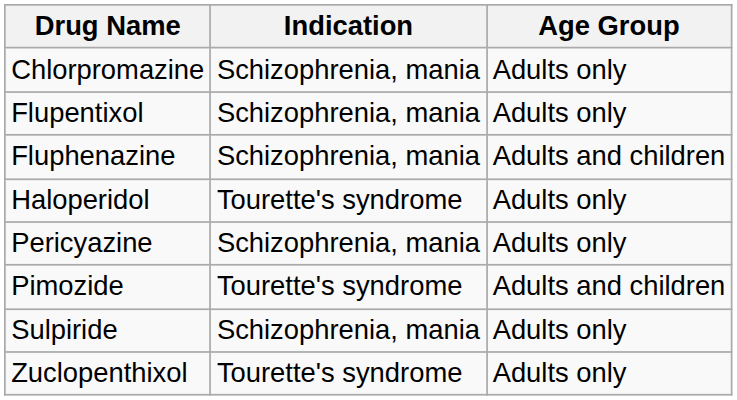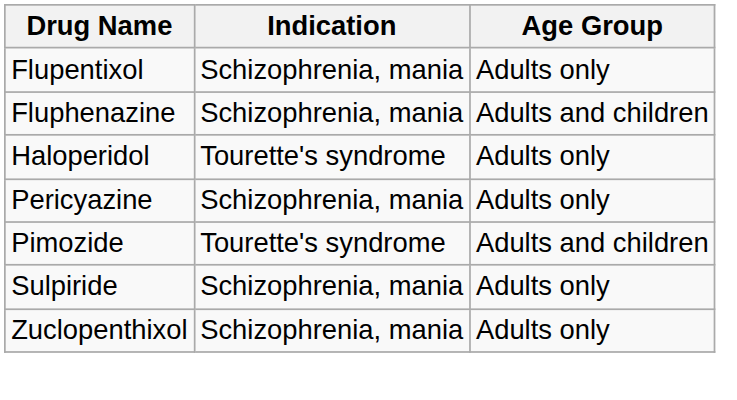- row: Chlorpromazine | Schizophrenia, mania | Adults only
Zuclopenthixol | Indication: Tourette's syndrome -> Schizophrenia, mania
